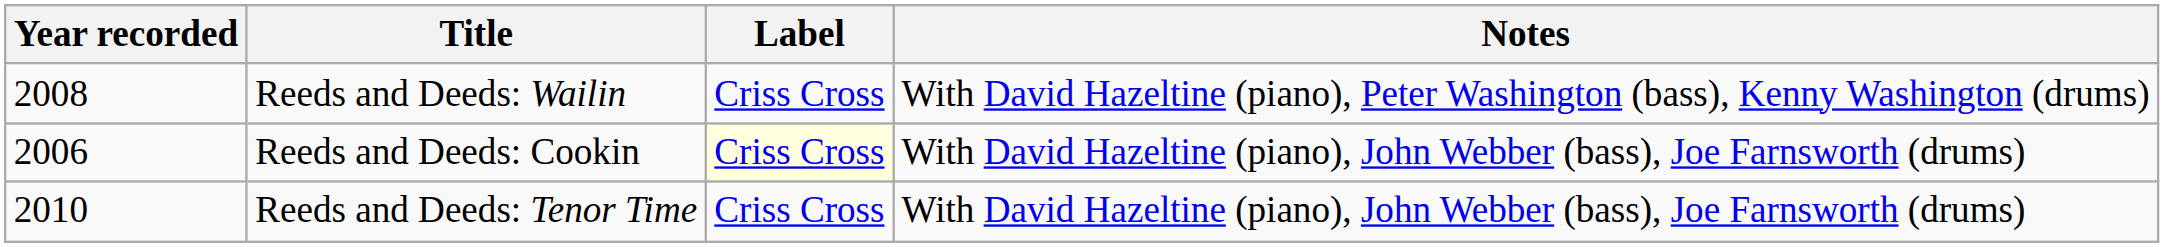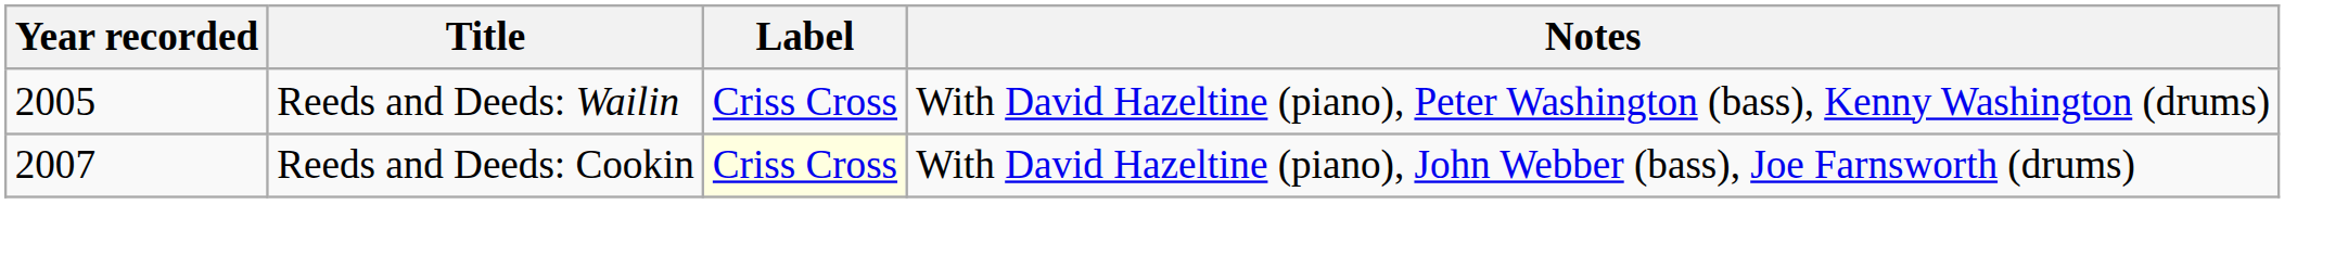Reeds and Deeds: Wailin | Year recorded: 2008 -> 2005
Reeds and Deeds: Cookin | Year recorded: 2006 -> 2007
- row: 2010 | Reeds and Deeds: Tenor Time | Criss Cross | With David Hazeltine (piano), John Webber (bass), Joe Farnsworth (drums)
